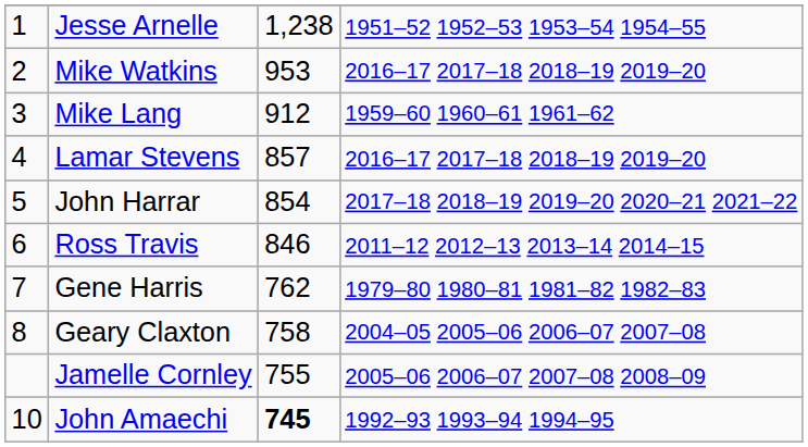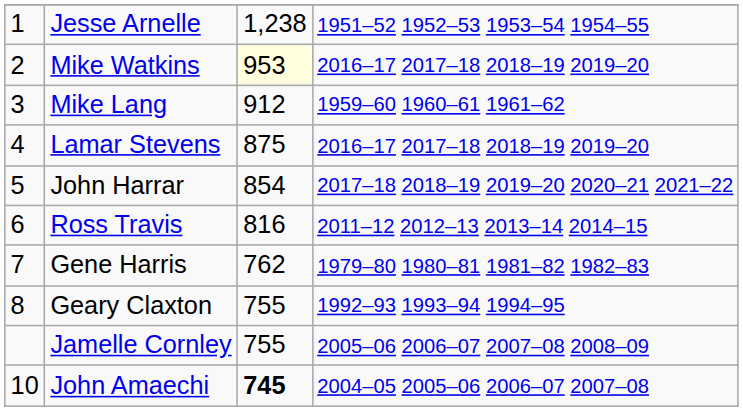Mike Watkins | column 3: no background -> lightyellow background
Lamar Stevens | column 3: 857 -> 875
Ross Travis | column 3: 846 -> 816
Geary Claxton | column 3: 758 -> 755
Geary Claxton | column 4: 2004–05 2005–06 2006–07 2007–08 -> 1992–93 1993–94 1994–95
John Amaechi | column 4: 1992–93 1993–94 1994–95 -> 2004–05 2005–06 2006–07 2007–08
